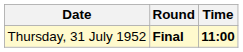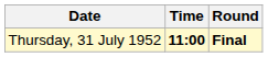columns swapped: Time <-> Round
